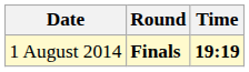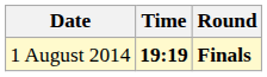columns swapped: Time <-> Round
